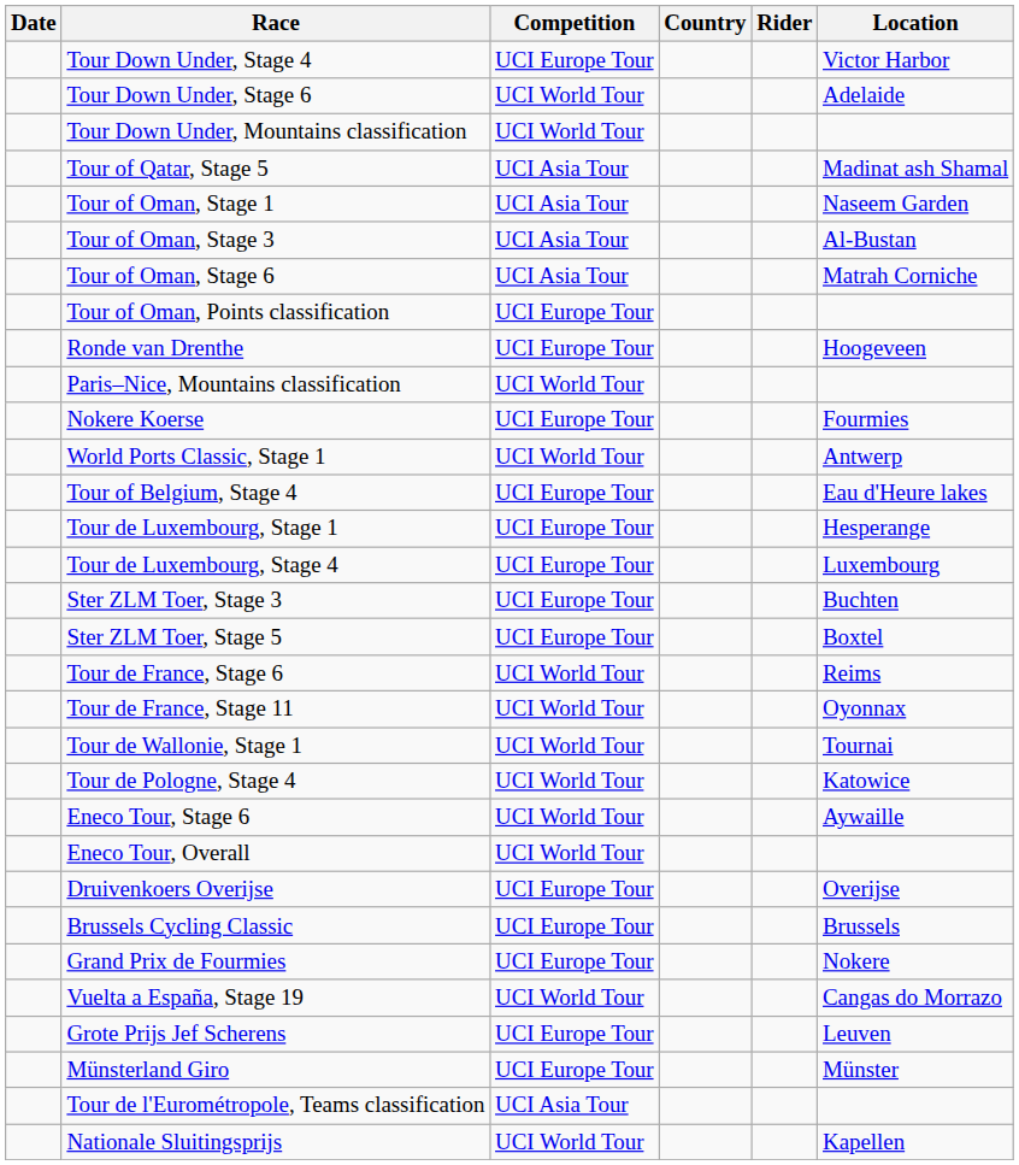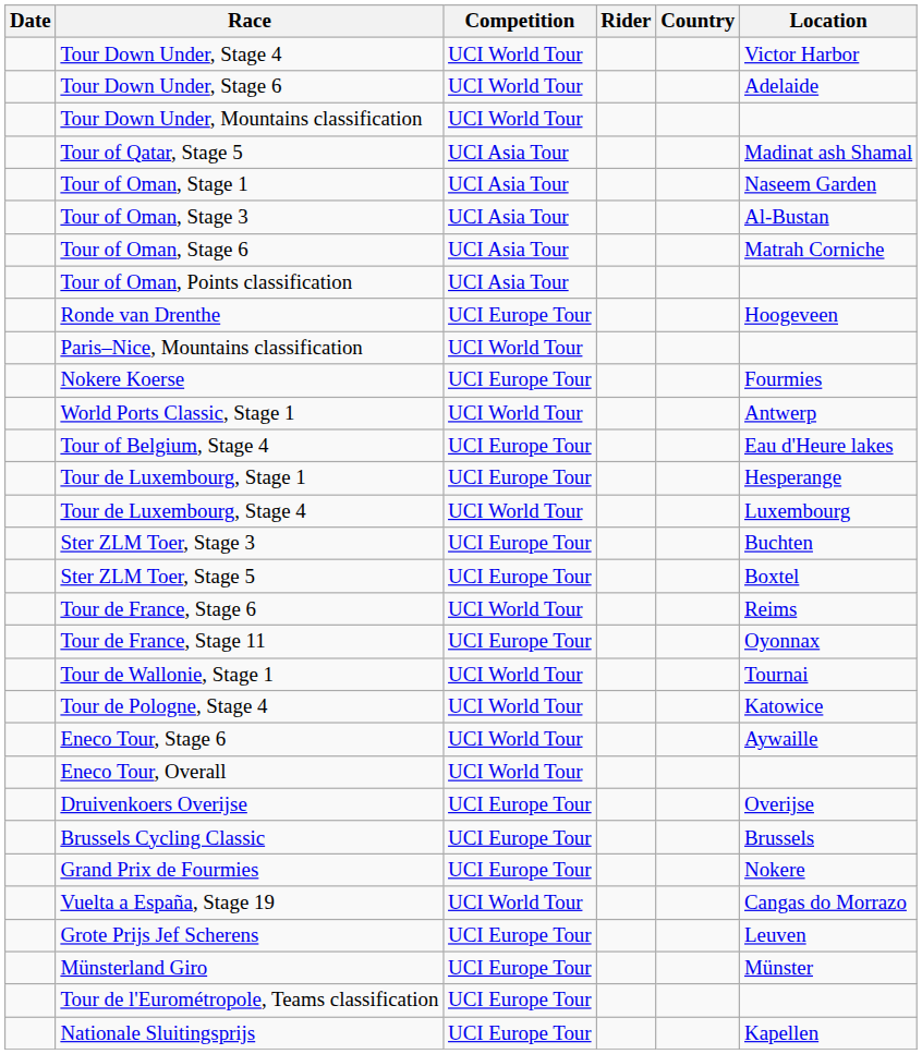columns swapped: Rider <-> Country
Tour Down Under, Stage 4 | Competition: UCI Europe Tour -> UCI World Tour
Tour of Oman, Points classification | Competition: UCI Europe Tour -> UCI Asia Tour
Tour de Luxembourg, Stage 4 | Competition: UCI Europe Tour -> UCI World Tour
Tour de France, Stage 11 | Competition: UCI World Tour -> UCI Europe Tour
Tour de l'Eurométropole, Teams classification | Competition: UCI Asia Tour -> UCI Europe Tour
Nationale Sluitingsprijs | Competition: UCI World Tour -> UCI Europe Tour
